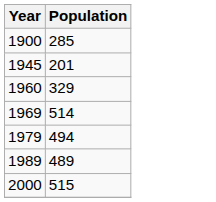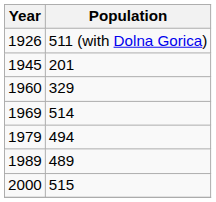- row: 1900 | 285
+ row: 1926 | 511 (with Dolna Gorica)
